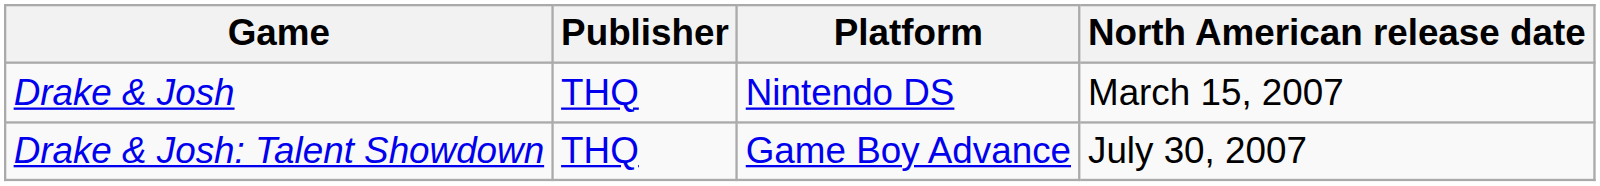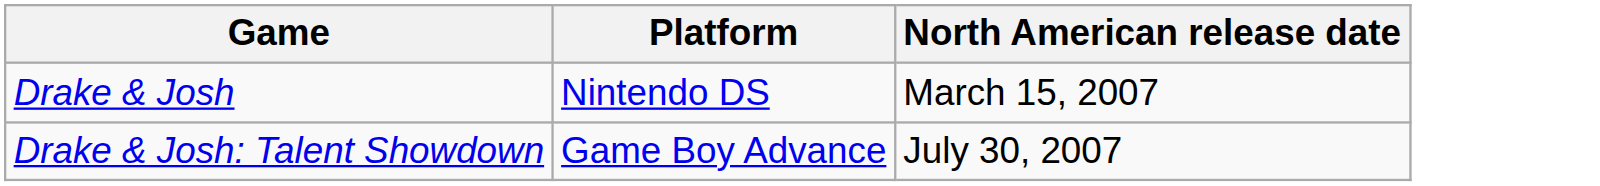- column: Publisher | THQ | THQ
